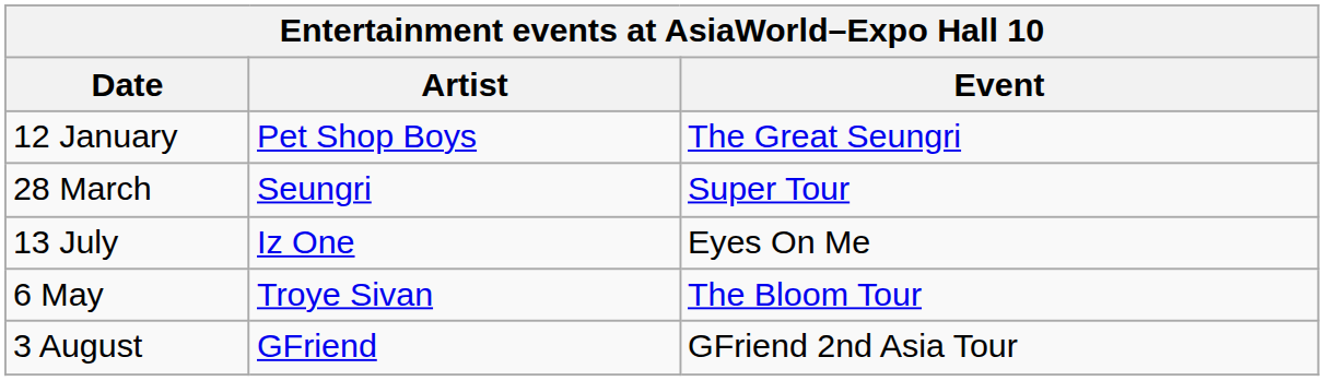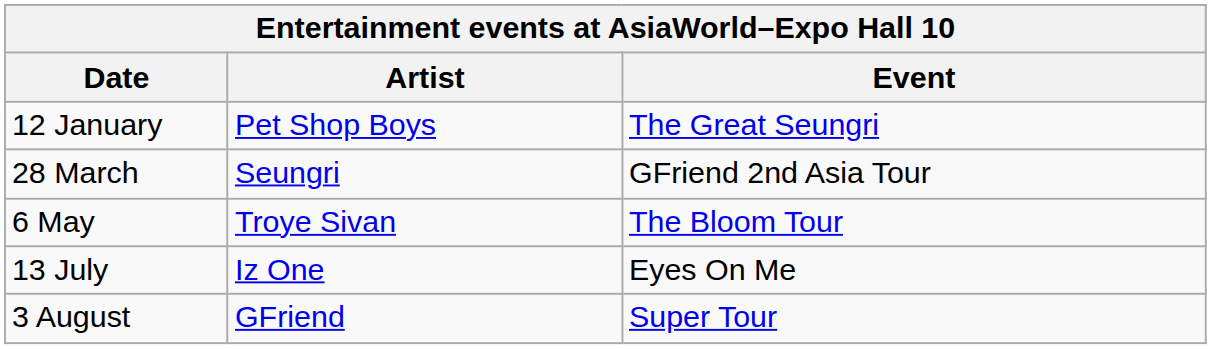28 March | Event: Super Tour -> GFriend 2nd Asia Tour
rows swapped: 6 May <-> 13 July
3 August | Event: GFriend 2nd Asia Tour -> Super Tour
